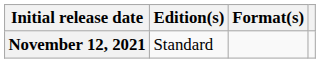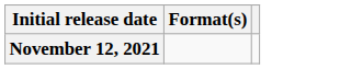- column: Edition(s) | Standard
